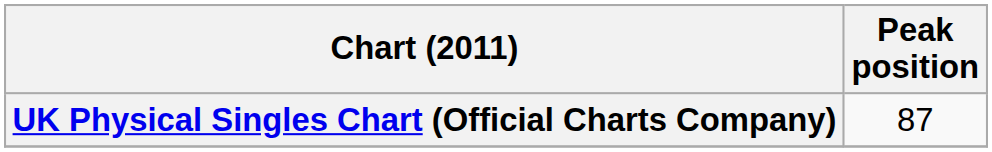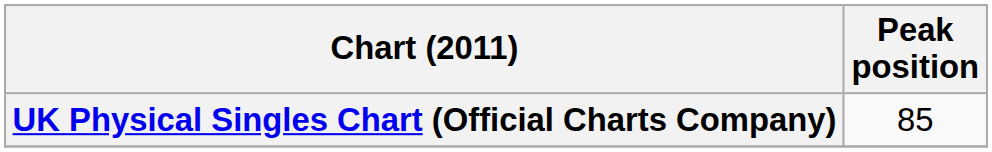UK Physical Singles Chart (Official Charts Company) | Peak position: 87 -> 85
